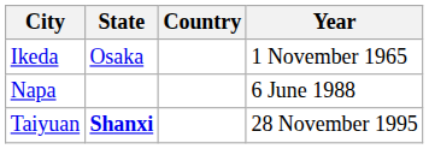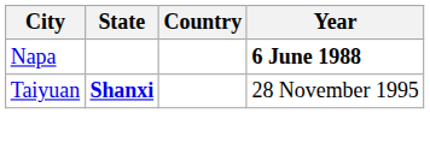- row: Ikeda | Osaka | 1 November 1965
Napa | Year: normal -> bold
